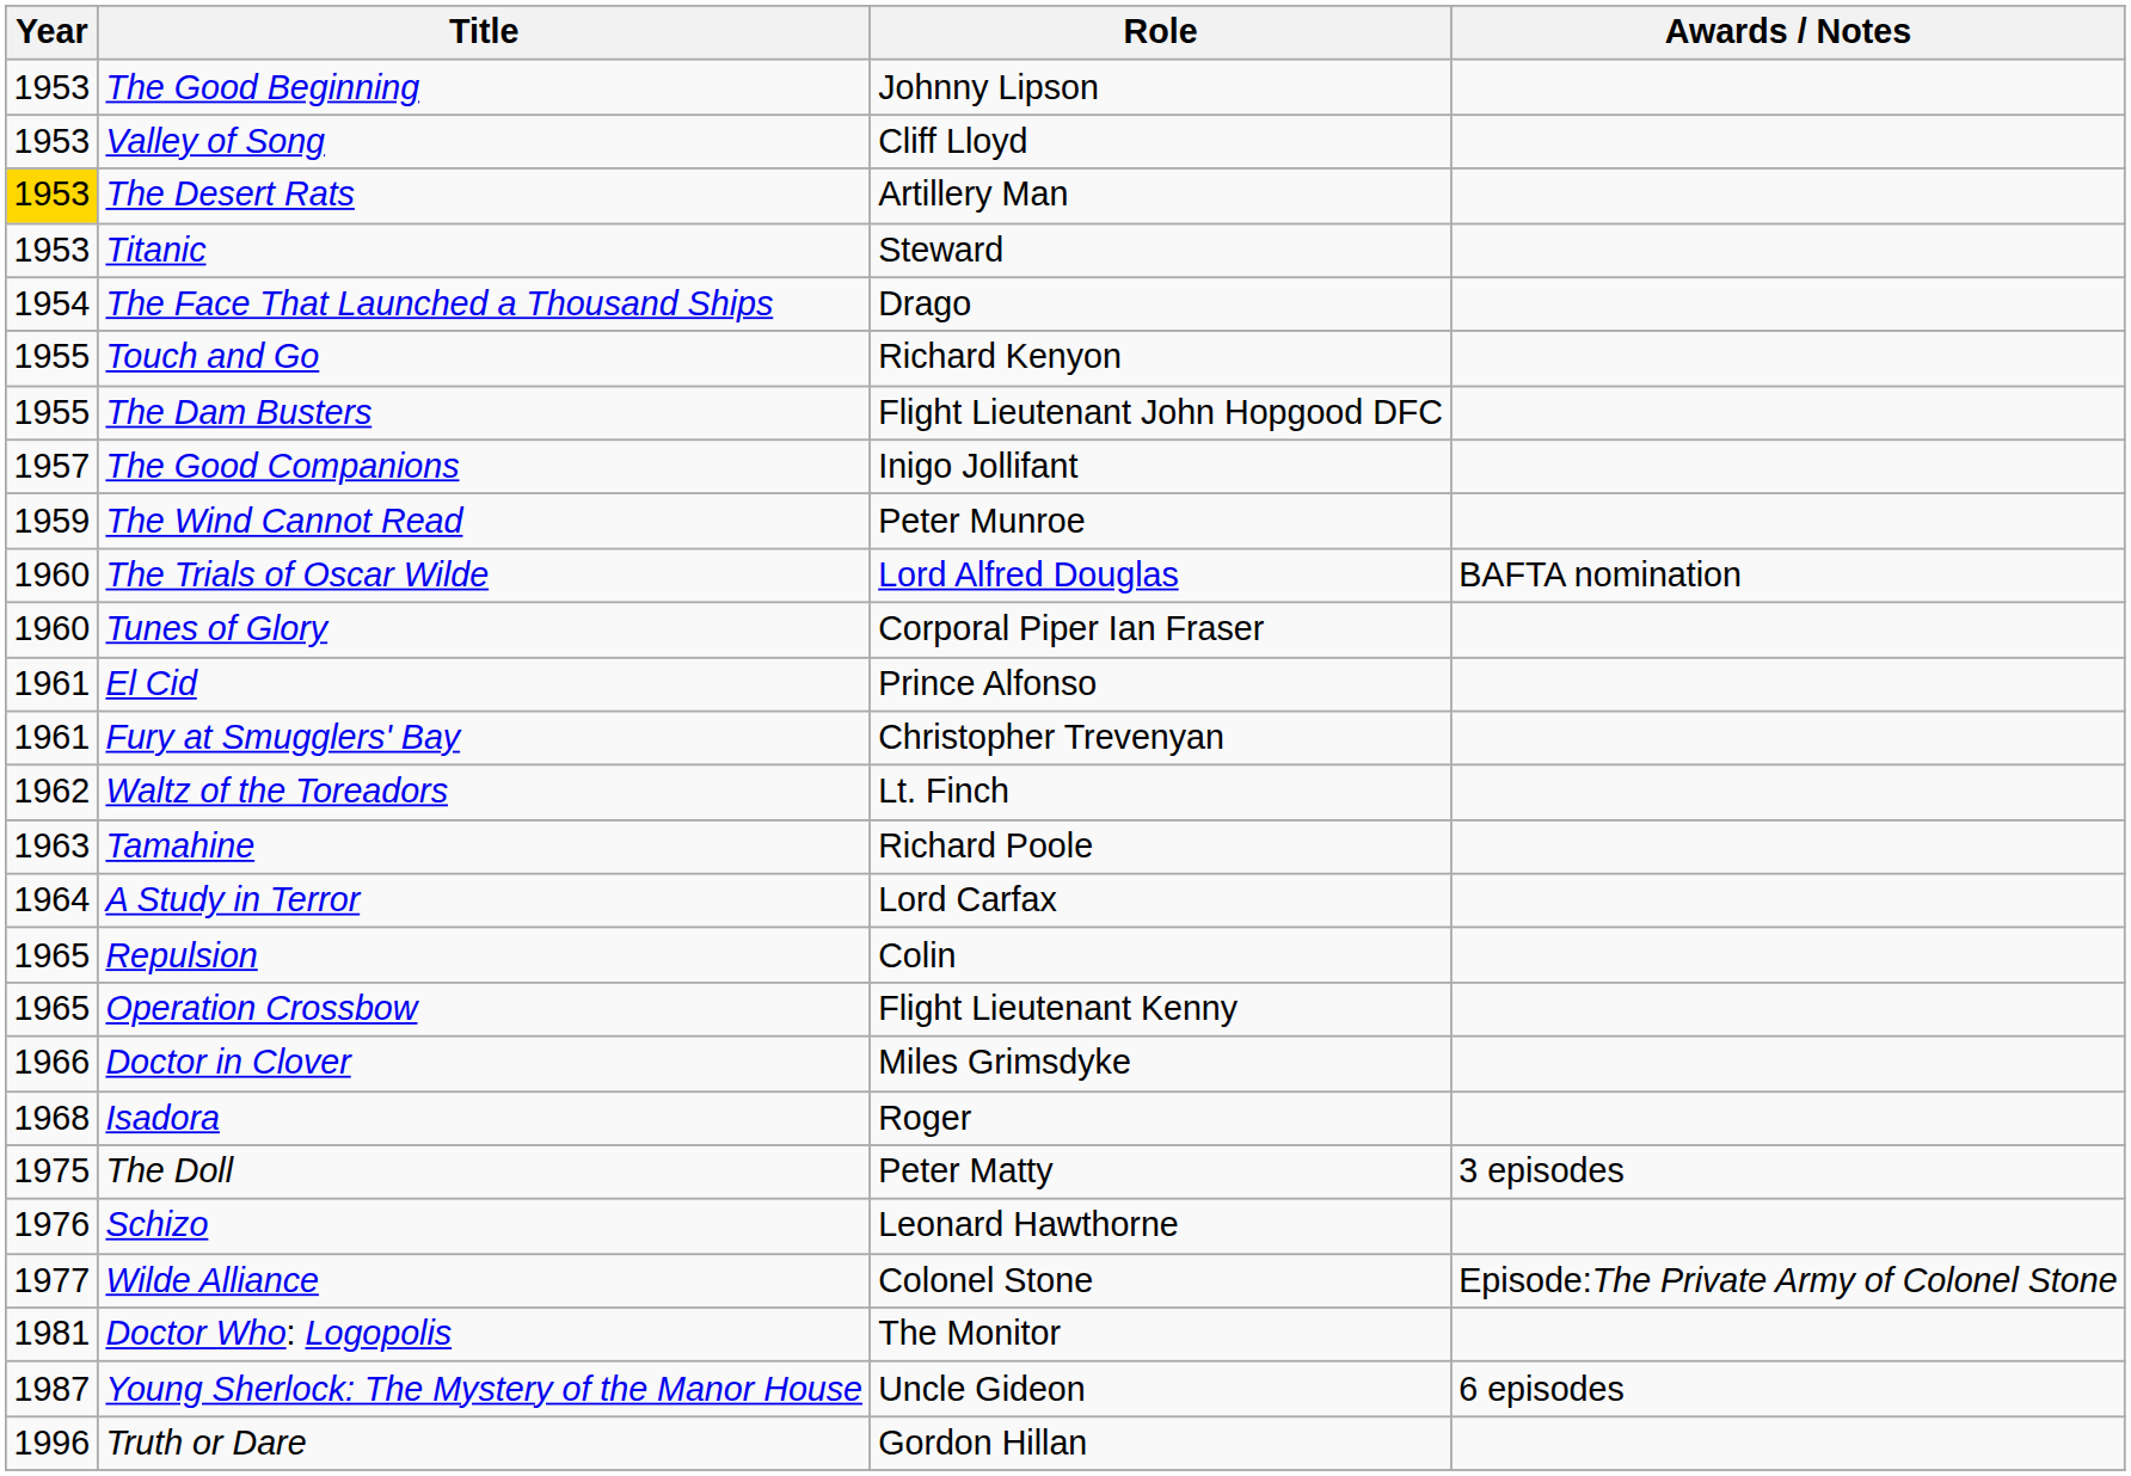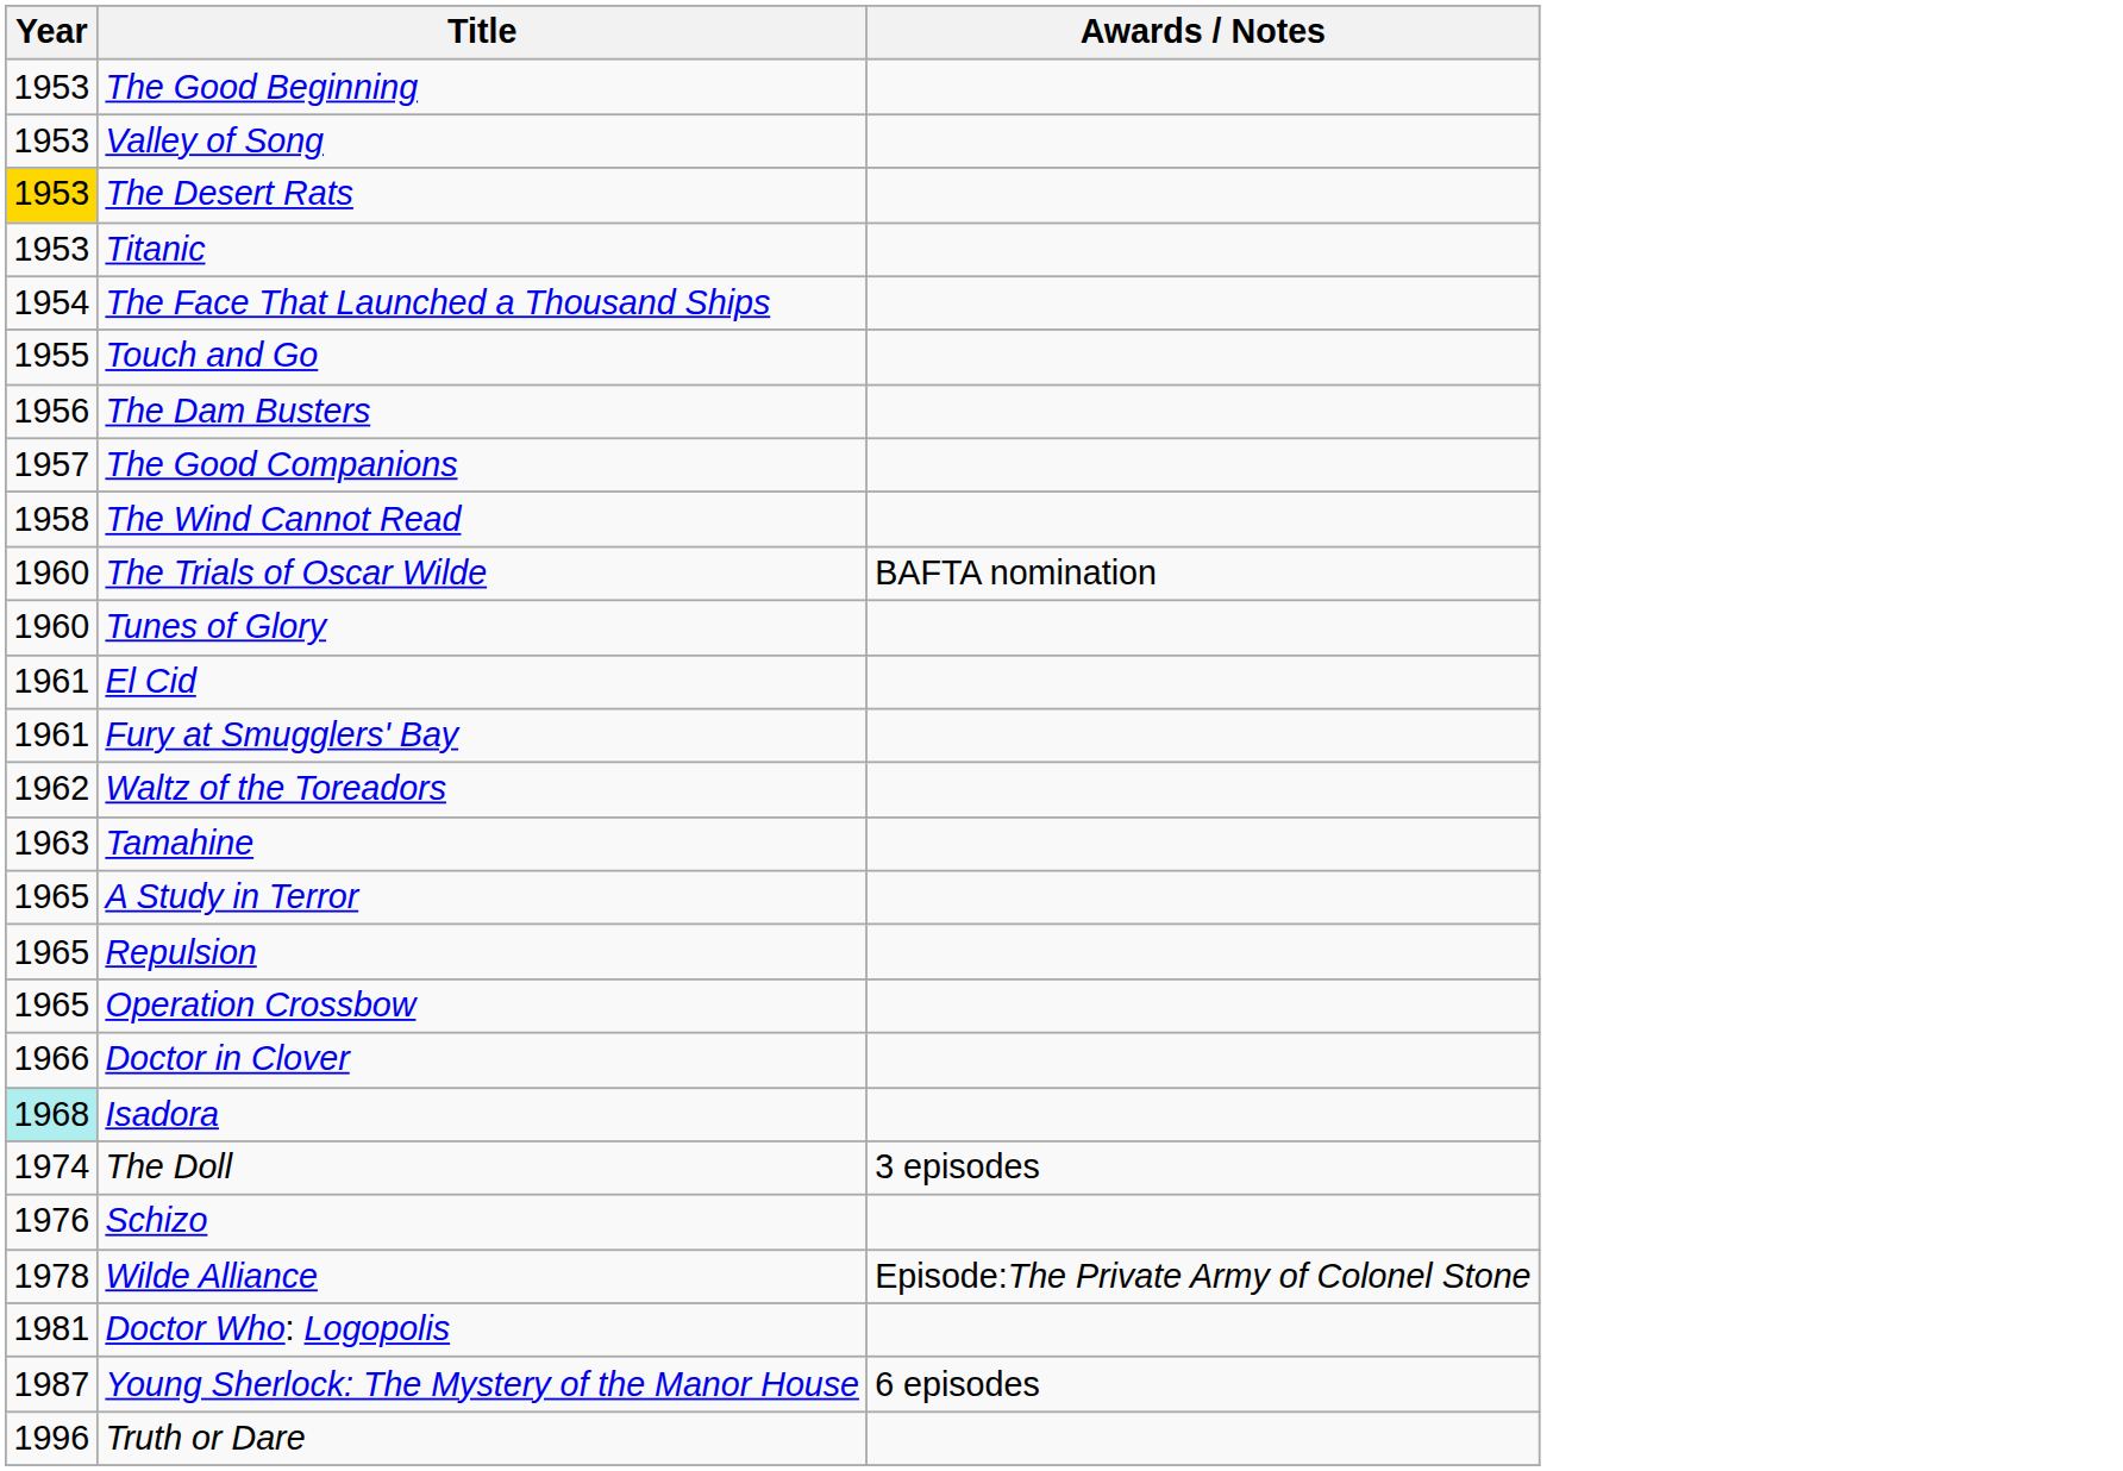- column: Role | Johnny Lipson | Cliff Lloyd | Artillery Man | Steward | Drago | Richard Kenyon | Flight Lieutenant John Hopgood DFC | Inigo Jollifant | Peter Munroe | Lord Alfred Douglas | Corporal Piper Ian Fraser | Prince Alfonso | Christopher Trevenyan | Lt. Finch | Richard Poole | Lord Carfax | Colin | Flight Lieutenant Kenny | Miles Grimsdyke | Roger | Peter Matty | Leonard Hawthorne | Colonel Stone | The Monitor | Uncle Gideon | Gordon Hillan
The Dam Busters | Year: 1955 -> 1956
The Wind Cannot Read | Year: 1959 -> 1958
A Study in Terror | Year: 1964 -> 1965
Isadora | Year: no background -> paleturquoise background
The Doll | Year: 1975 -> 1974
Wilde Alliance | Year: 1977 -> 1978
